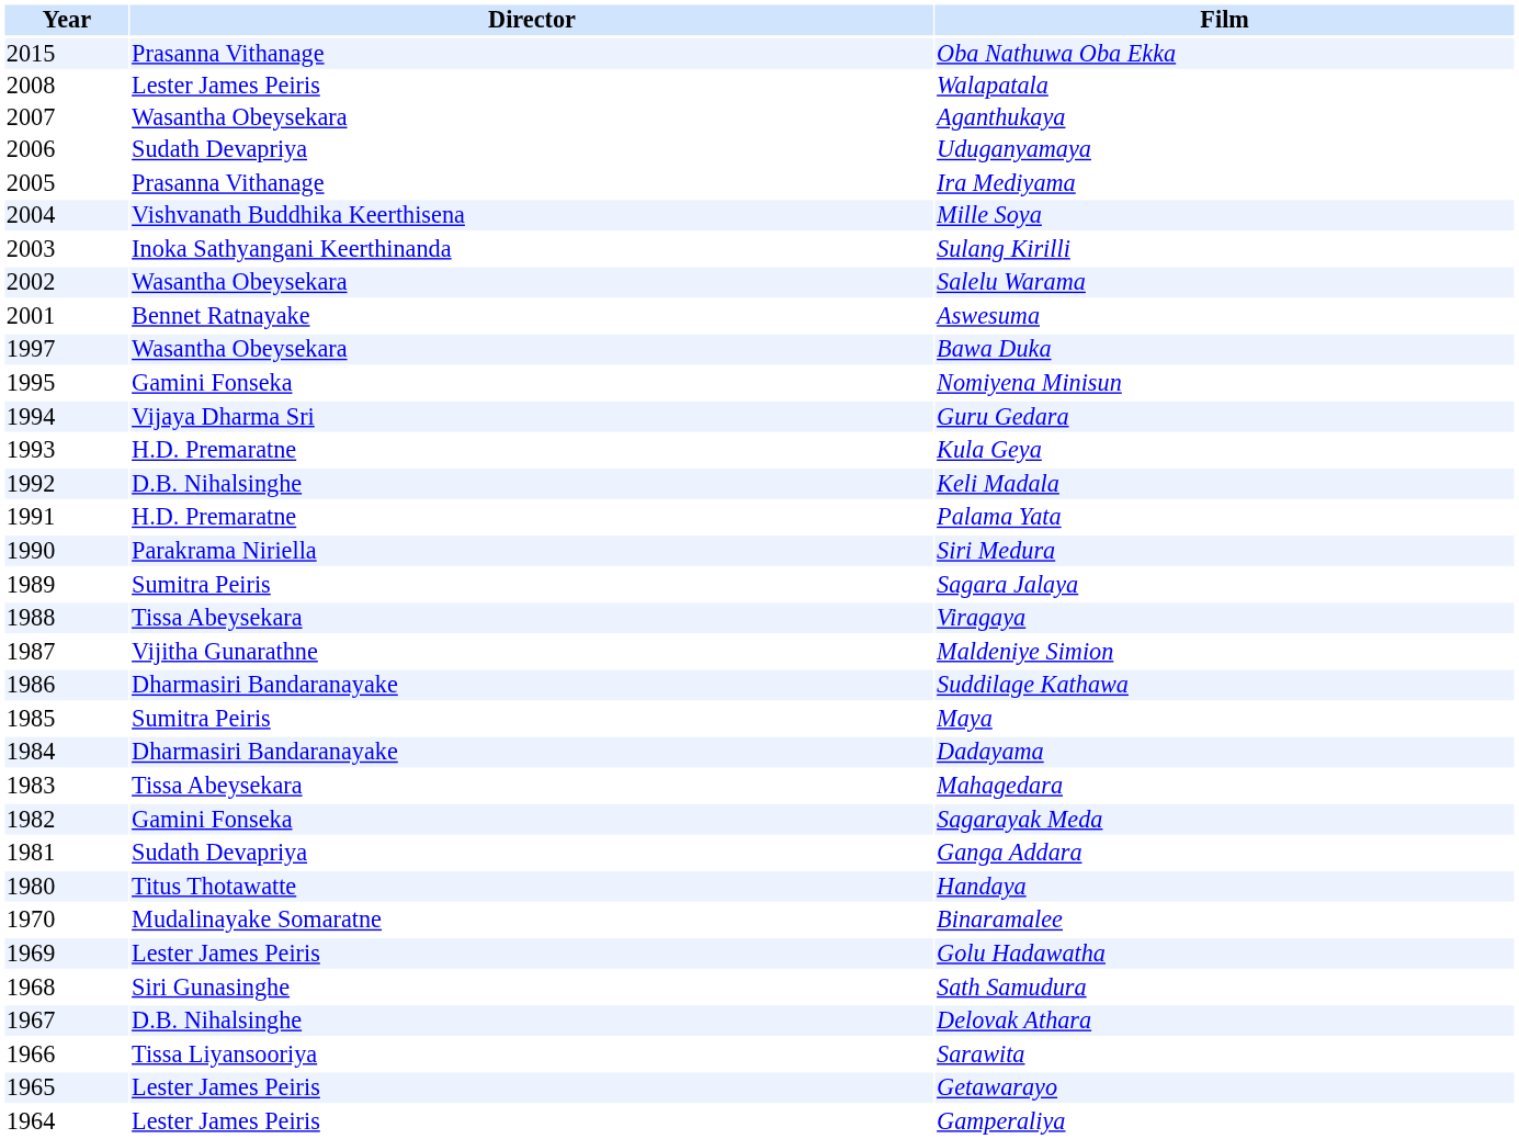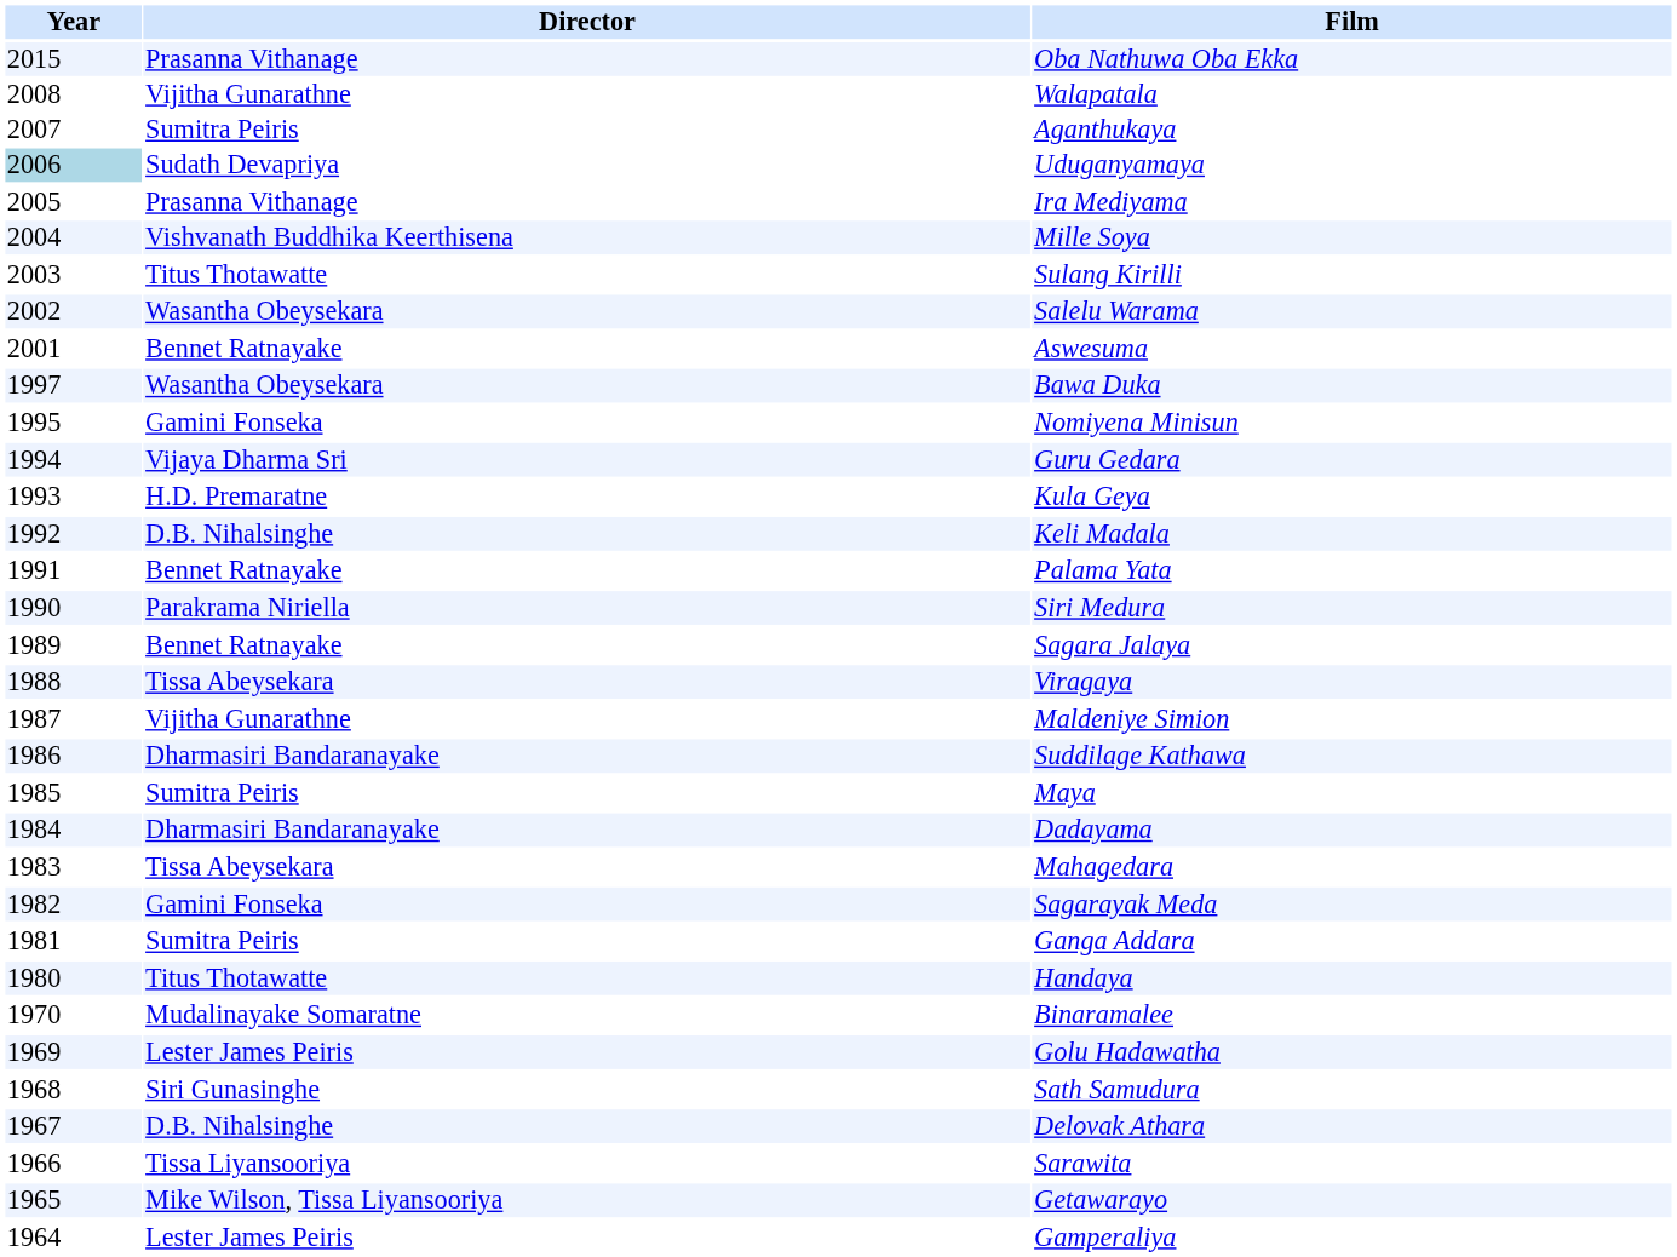Walapatala | Director: Lester James Peiris -> Vijitha Gunarathne
Aganthukaya | Director: Wasantha Obeysekara -> Sumitra Peiris
Uduganyamaya | Year: no background -> lightblue background
Sulang Kirilli | Director: Inoka Sathyangani Keerthinanda -> Titus Thotawatte
Palama Yata | Director: H.D. Premaratne -> Bennet Ratnayake
Sagara Jalaya | Director: Sumitra Peiris -> Bennet Ratnayake
Ganga Addara | Director: Sudath Devapriya -> Sumitra Peiris
Getawarayo | Director: Lester James Peiris -> Mike Wilson, Tissa Liyansooriya
